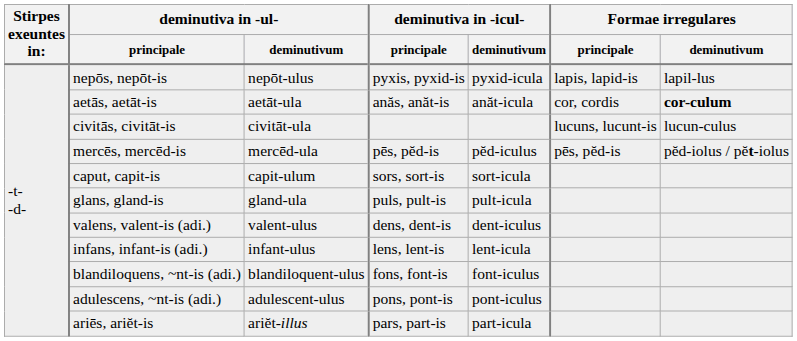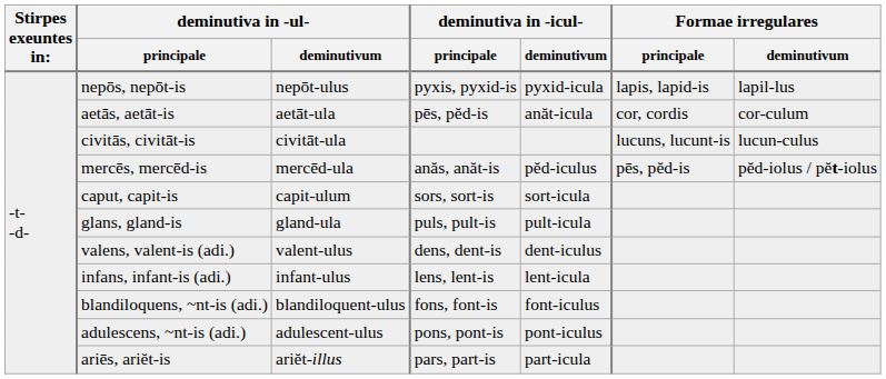aetās, aetāt-is | deminutiva in -icul- / principale: anăs, anăt-is -> pēs, pĕd-is
aetās, aetāt-is | Formae irregulares / deminutivum: bold -> normal
mercēs, mercēd-is | deminutiva in -icul- / principale: pēs, pĕd-is -> anăs, anăt-is
